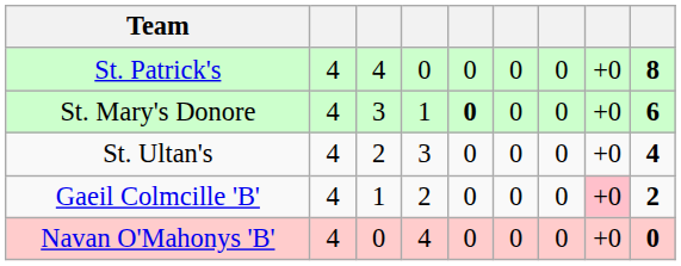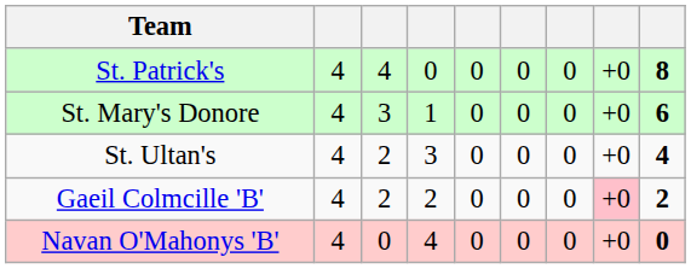St. Mary's Donore | column 5: bold -> normal
Gaeil Colmcille 'B' | column 3: 1 -> 2
